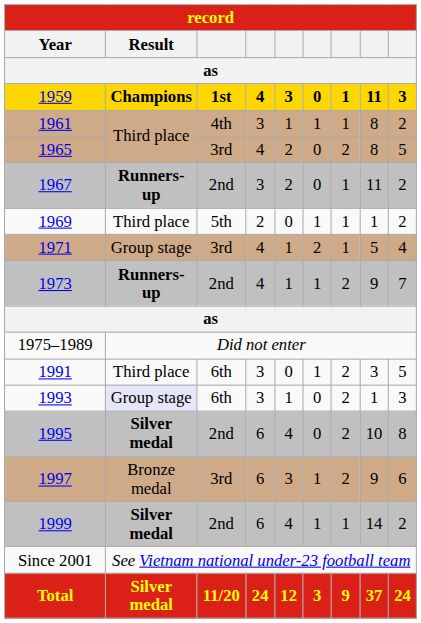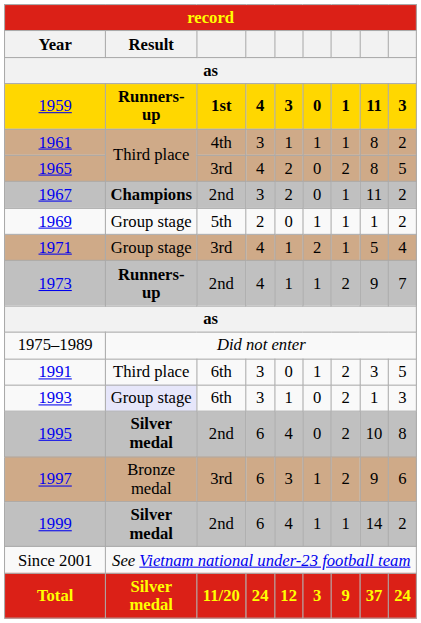1959 | Result: Champions -> Runners-up
1967 | Result: Runners-up -> Champions
1969 | Result: Third place -> Group stage
